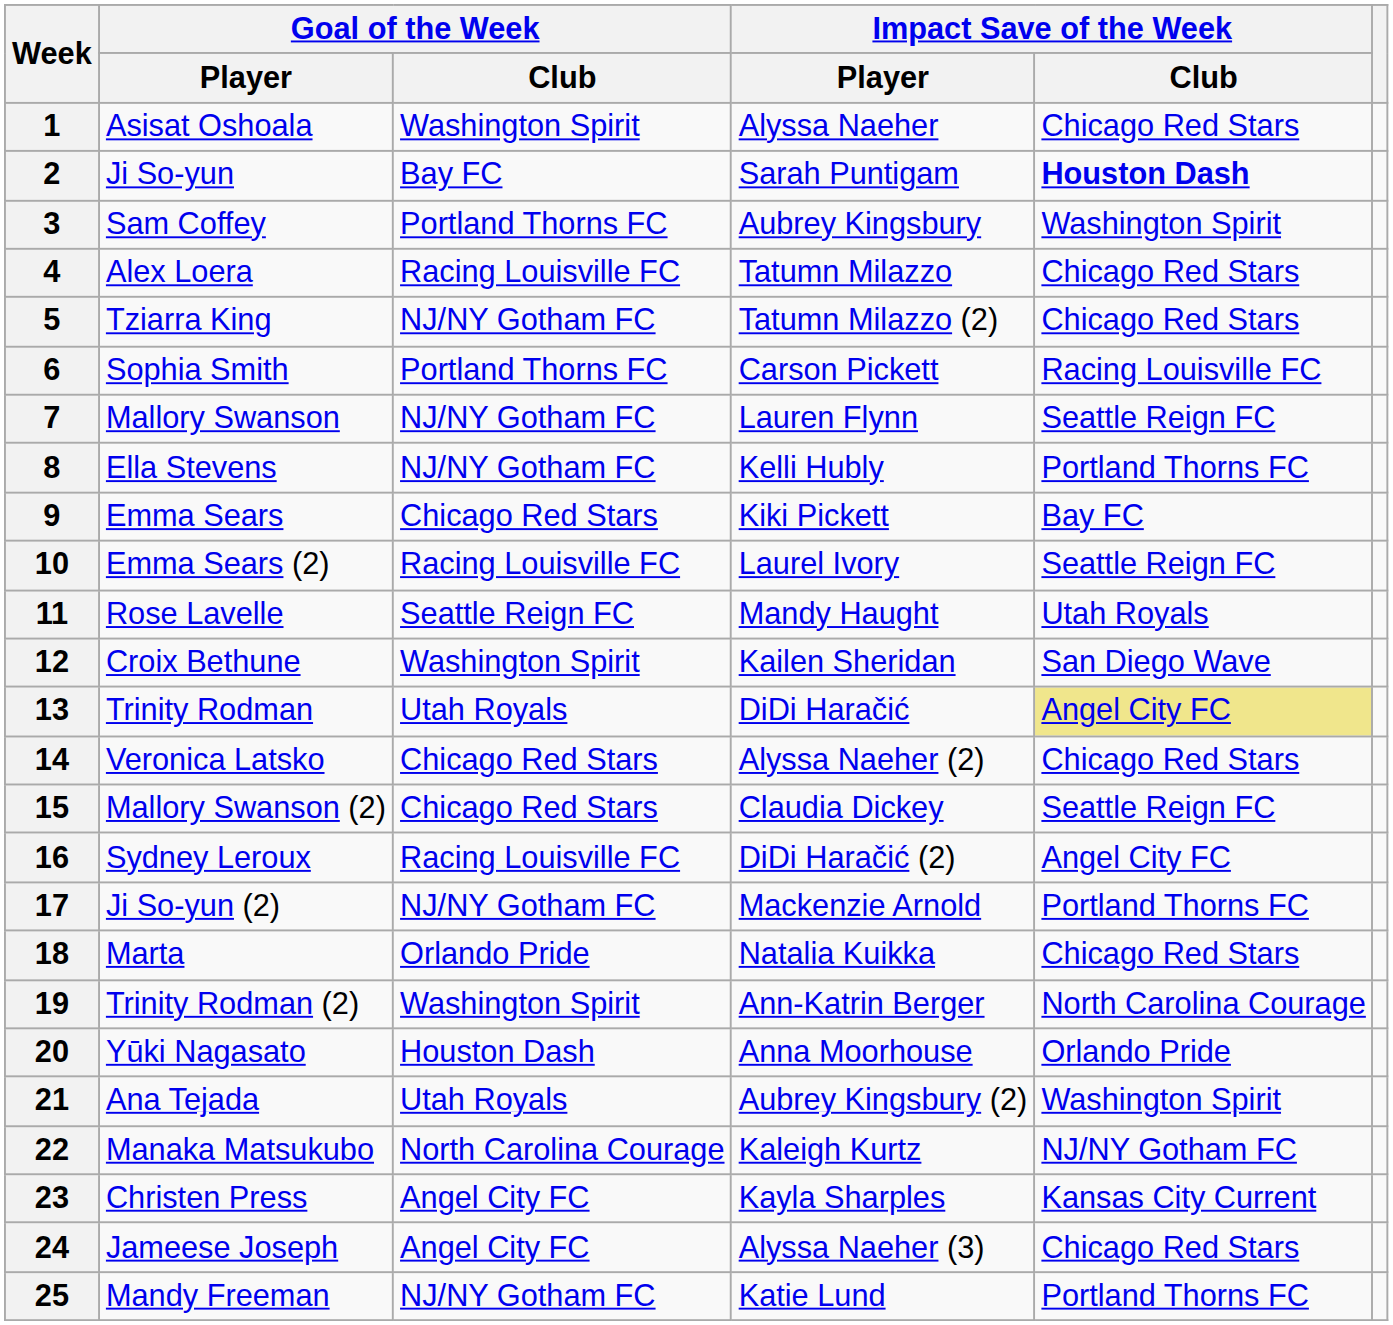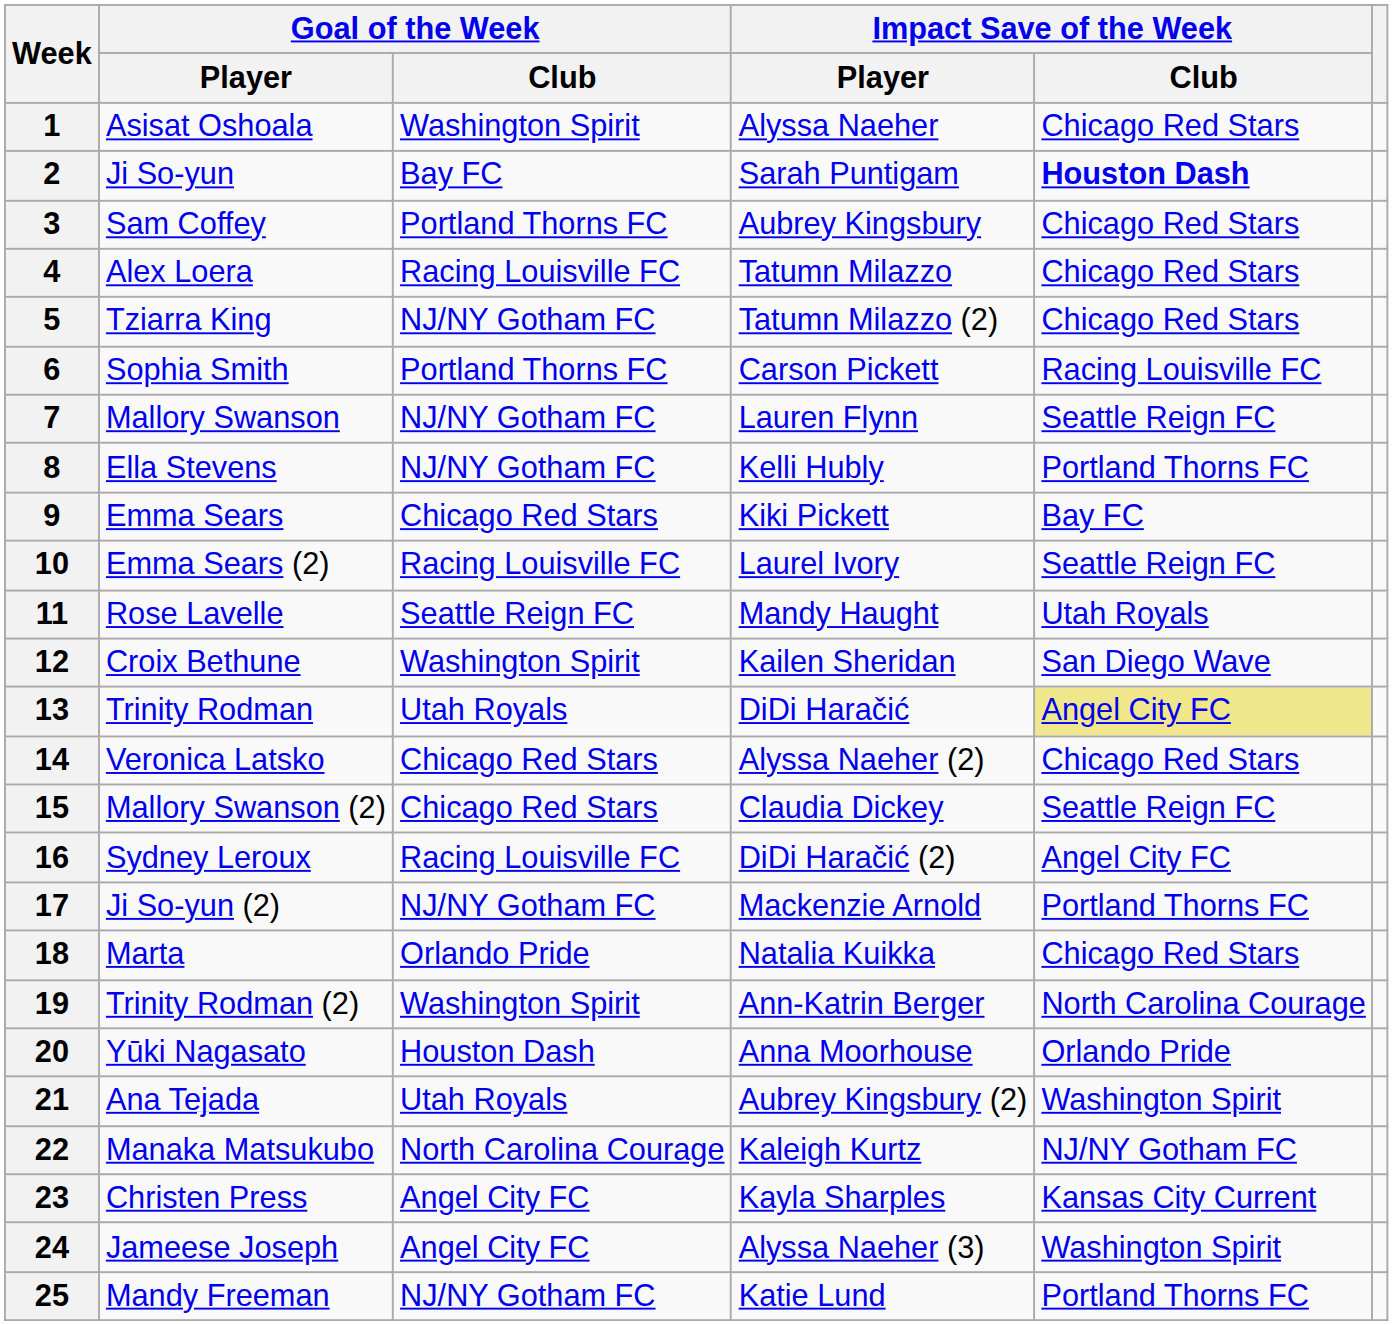3 | Impact Save of the Week / Club: Washington Spirit -> Chicago Red Stars
24 | Impact Save of the Week / Club: Chicago Red Stars -> Washington Spirit
